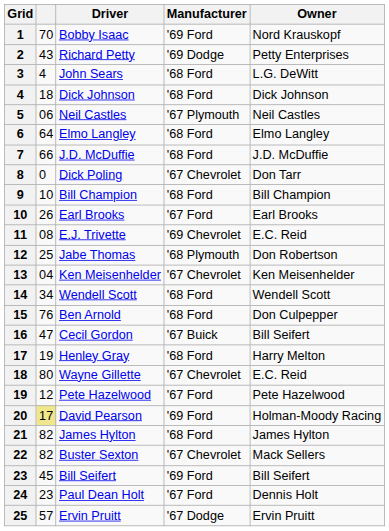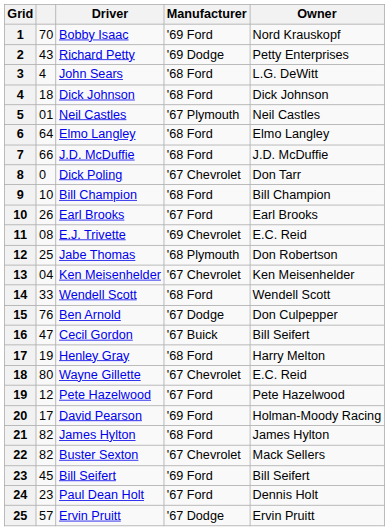5 | column 2: 06 -> 01
14 | column 2: 34 -> 33
15 | Manufacturer: '68 Ford -> '67 Dodge
20 | column 2: khaki background -> no background
